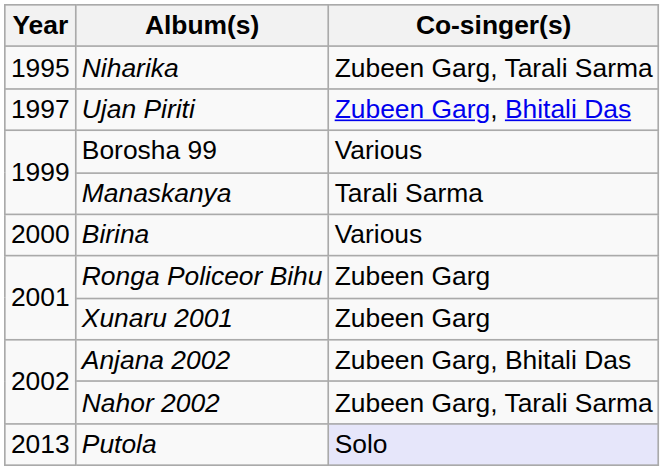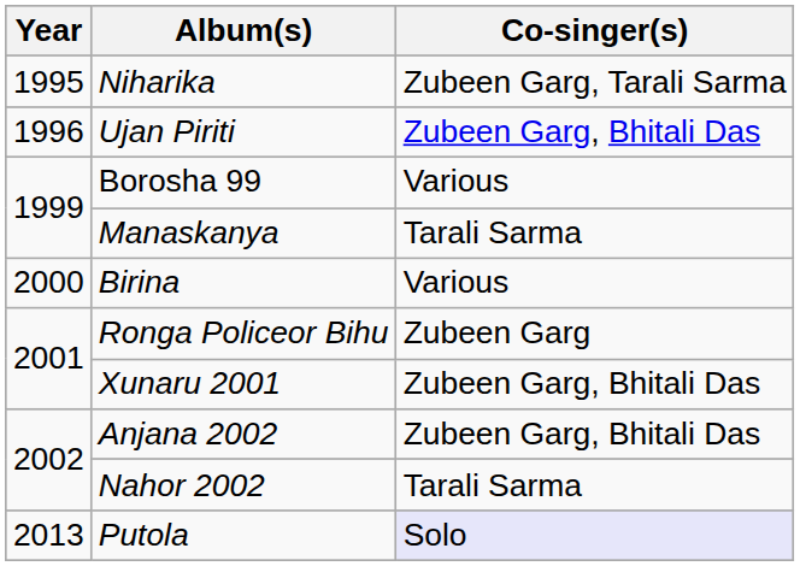Ujan Piriti | Year: 1997 -> 1996
Xunaru 2001 | Co-singer(s): Zubeen Garg -> Zubeen Garg, Bhitali Das
Nahor 2002 | Co-singer(s): Zubeen Garg, Tarali Sarma -> Tarali Sarma
